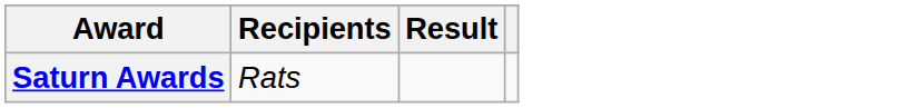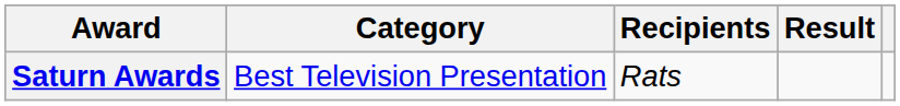+ column: Category | Best Television Presentation
